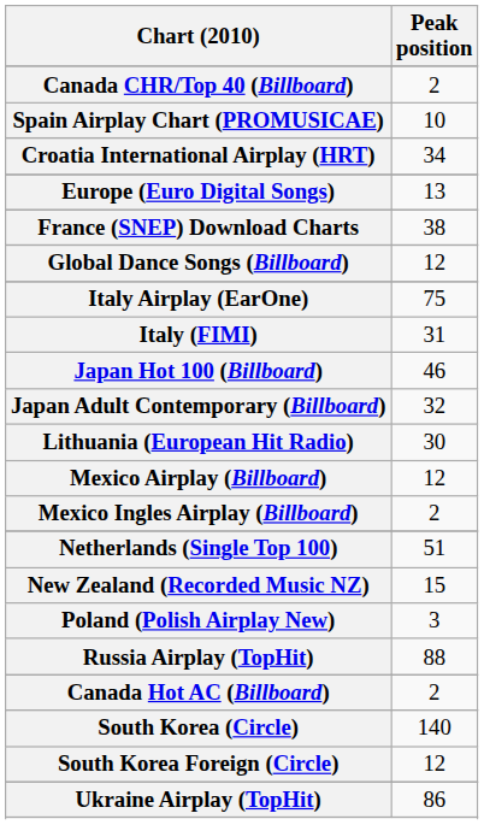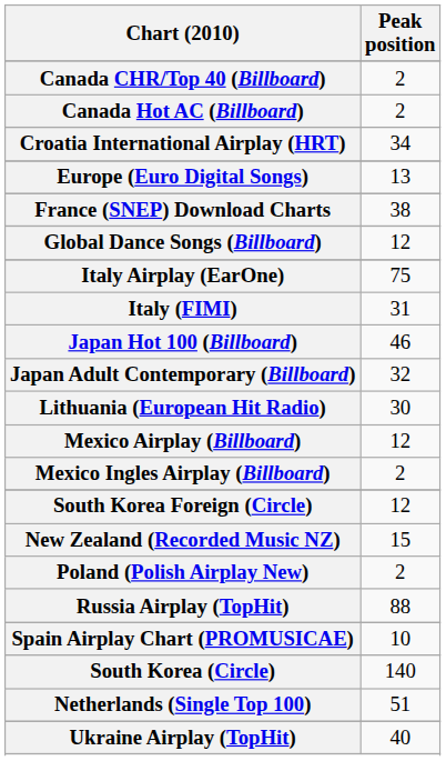rows swapped: Canada Hot AC (Billboard) <-> Spain Airplay Chart (PROMUSICAE)
rows swapped: Netherlands (Single Top 100) <-> South Korea Foreign (Circle)
Poland (Polish Airplay New) | Peak position: 3 -> 2
Ukraine Airplay (TopHit) | Peak position: 86 -> 40
